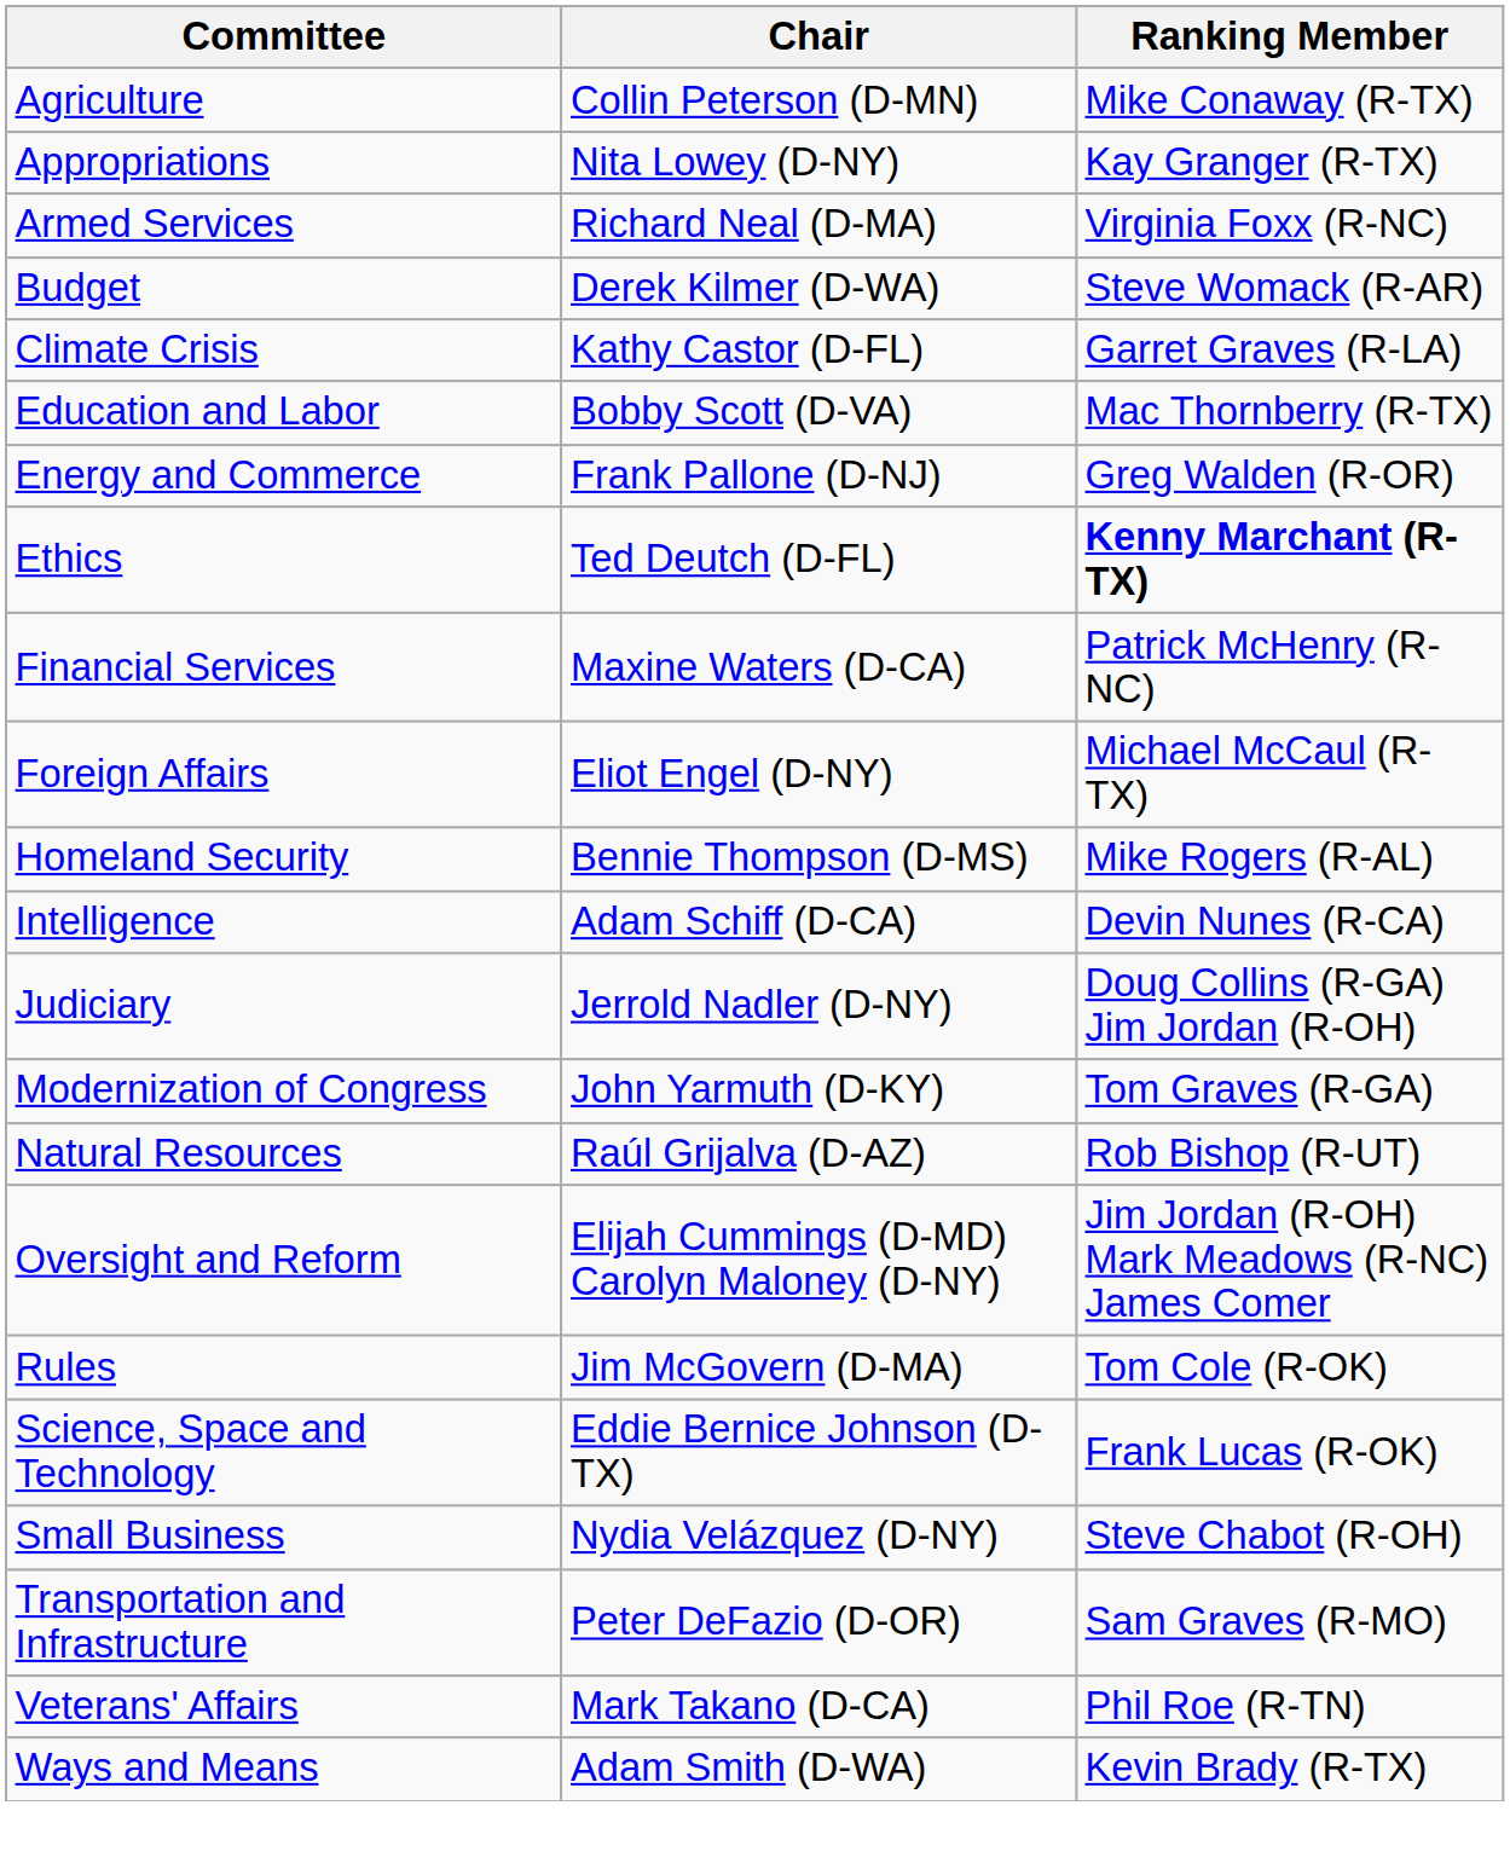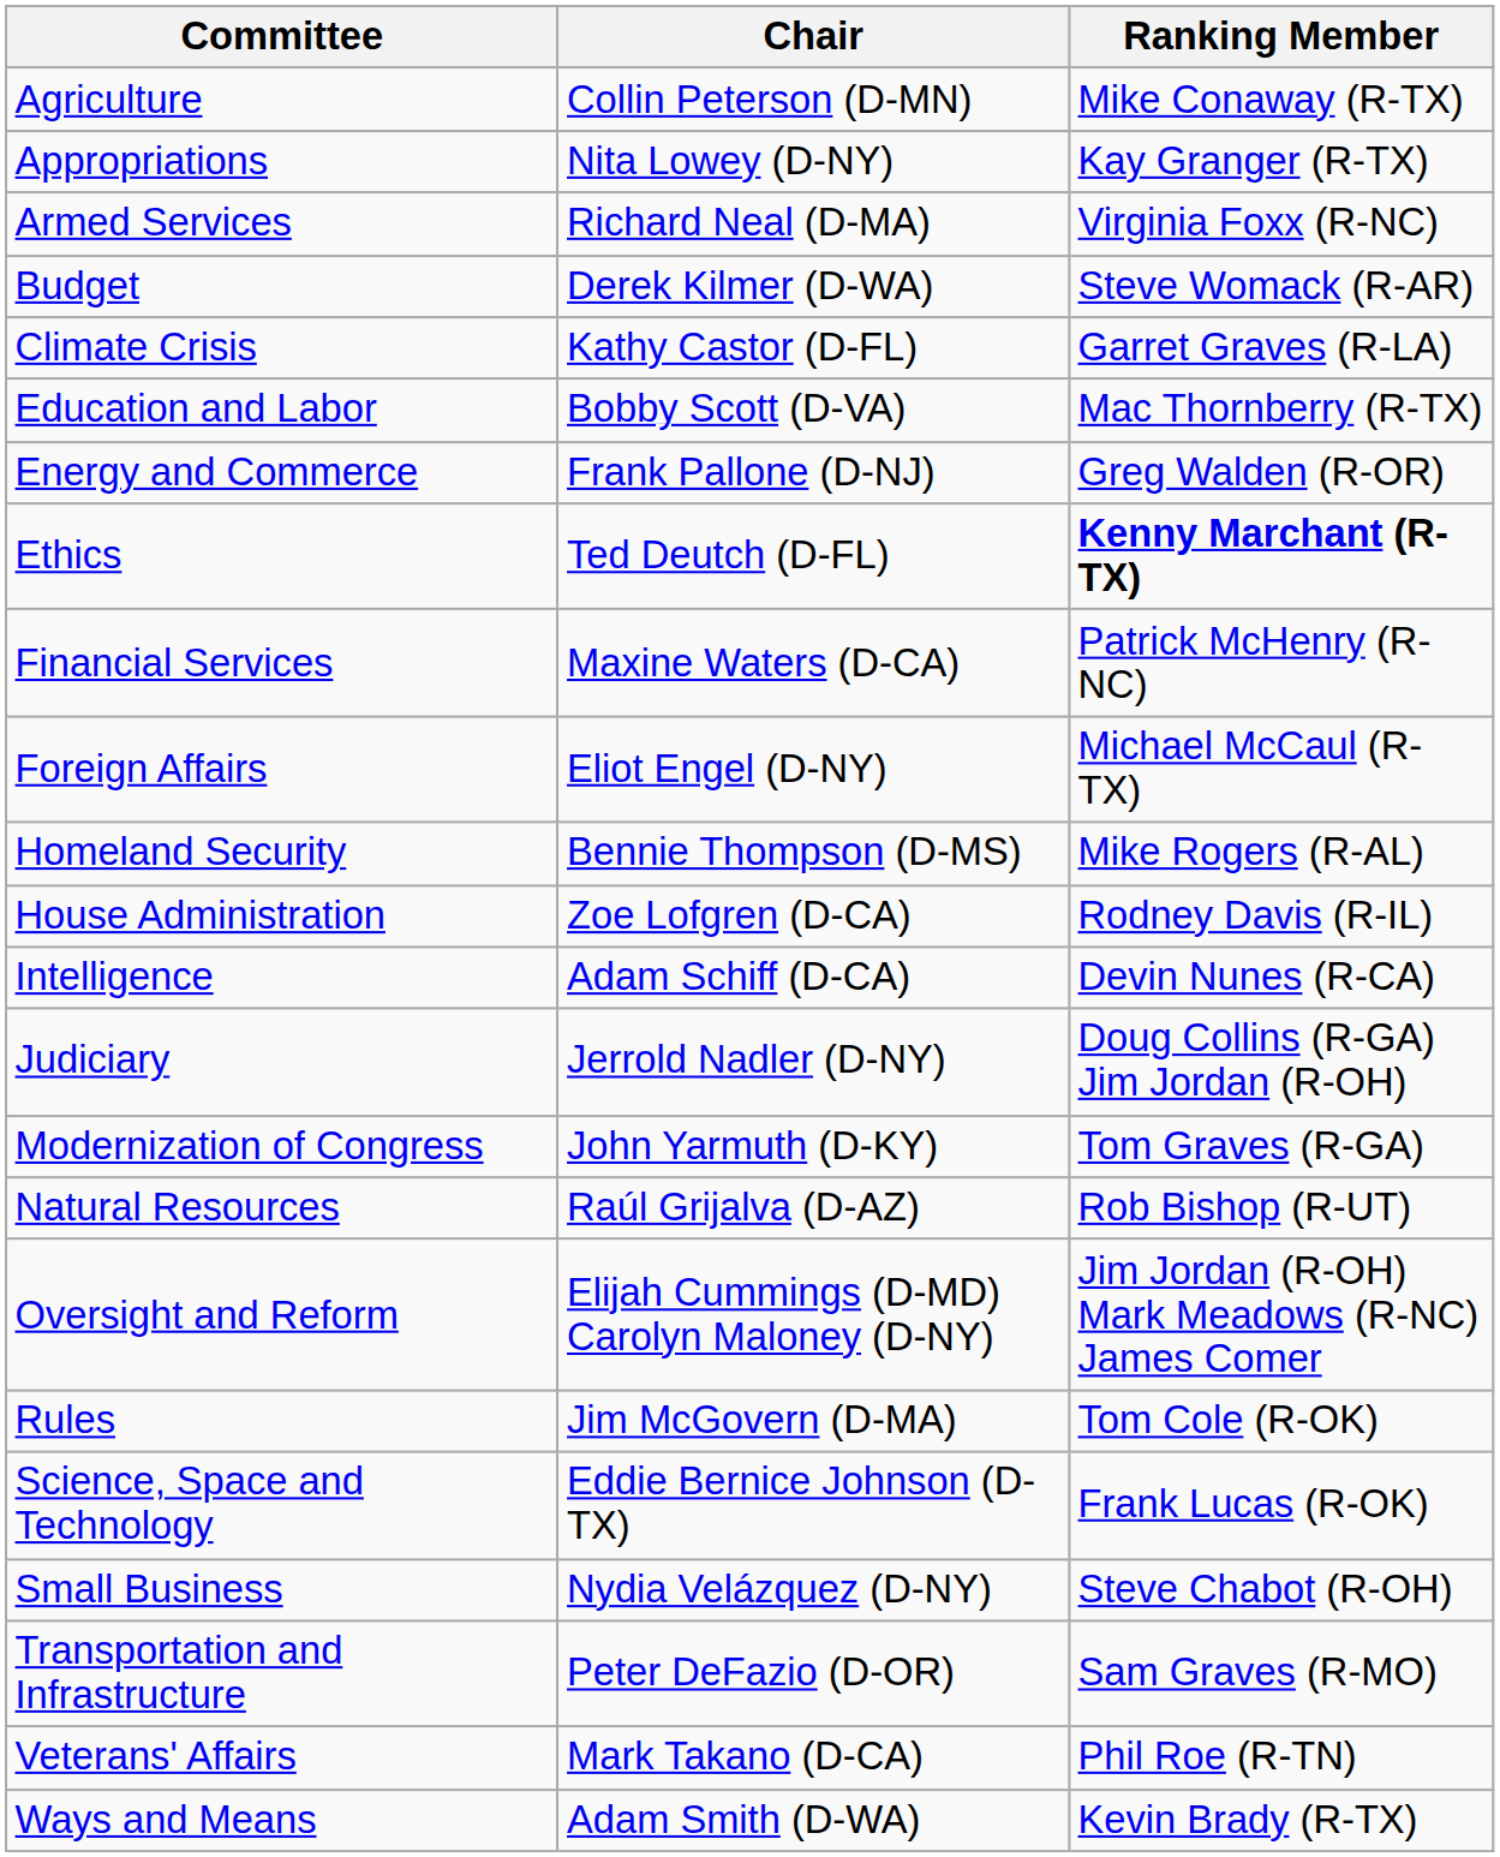+ row: House Administration | Zoe Lofgren (D-CA) | Rodney Davis (R-IL)
